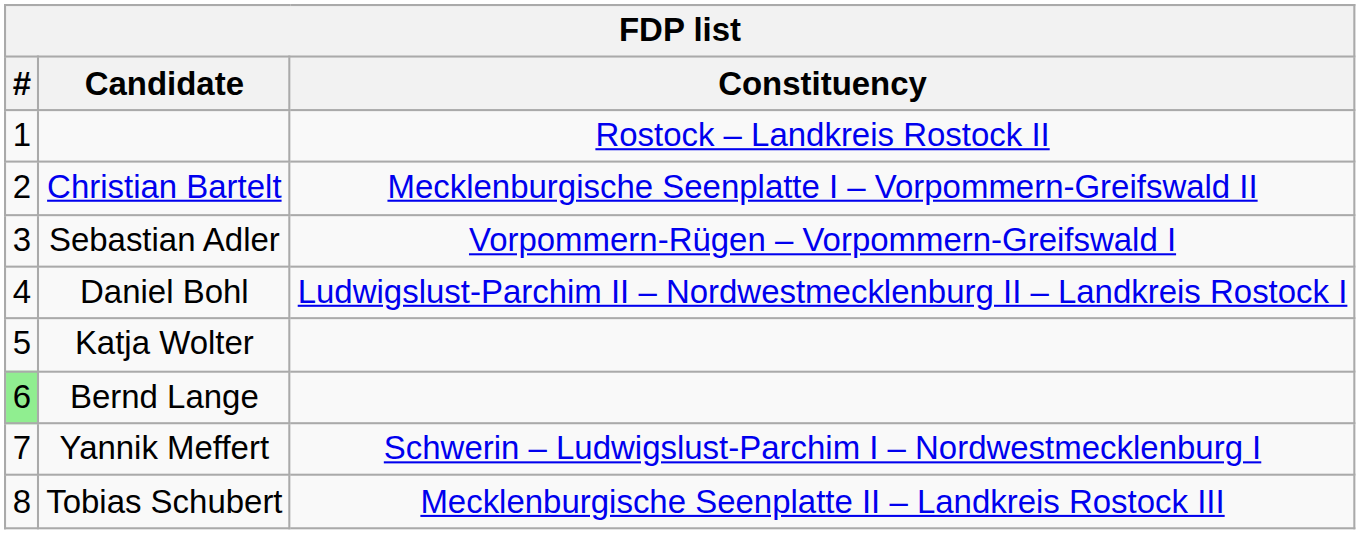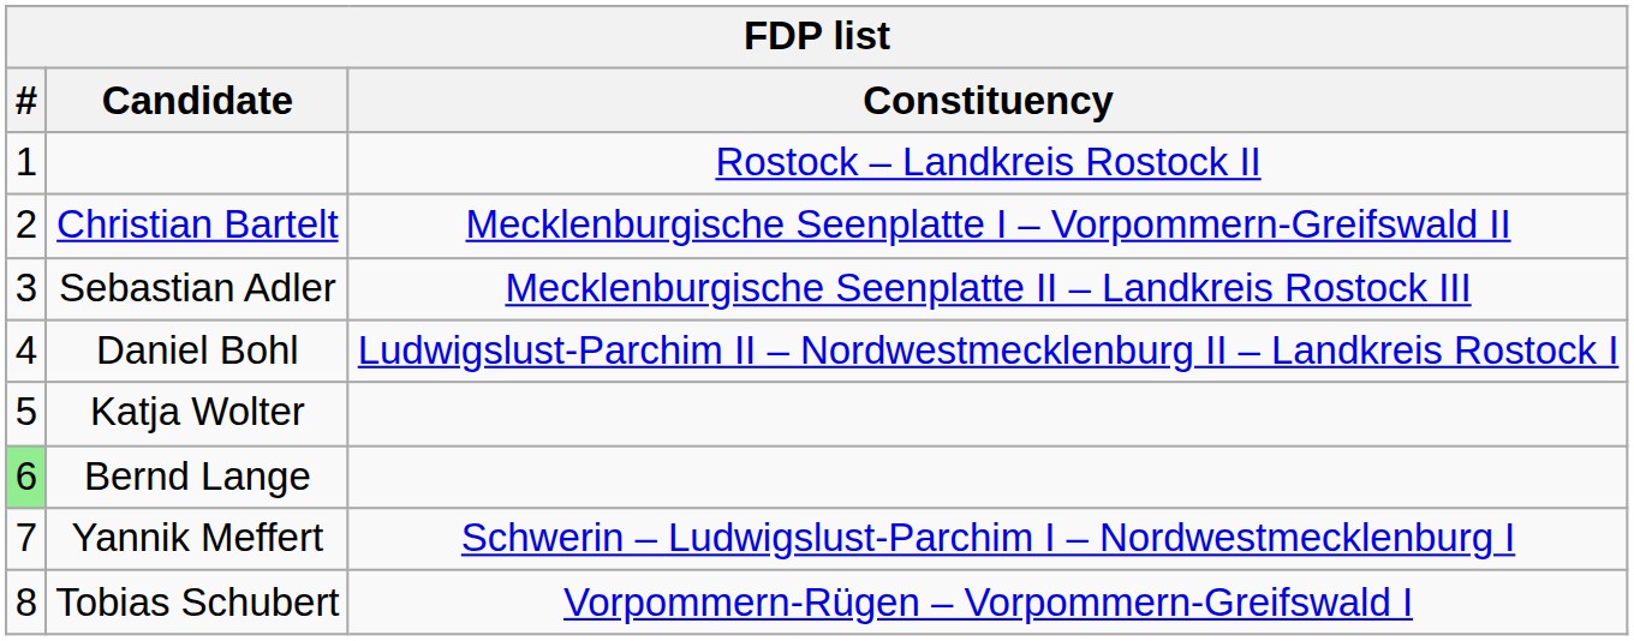Sebastian Adler | Constituency: Vorpommern-Rügen – Vorpommern-Greifswald I -> Mecklenburgische Seenplatte II – Landkreis Rostock III
Tobias Schubert | Constituency: Mecklenburgische Seenplatte II – Landkreis Rostock III -> Vorpommern-Rügen – Vorpommern-Greifswald I
